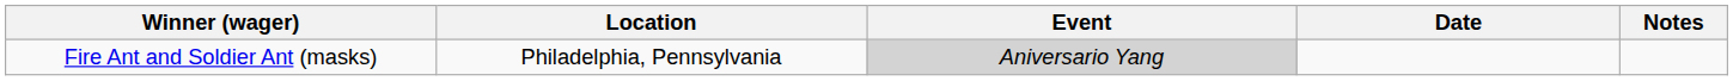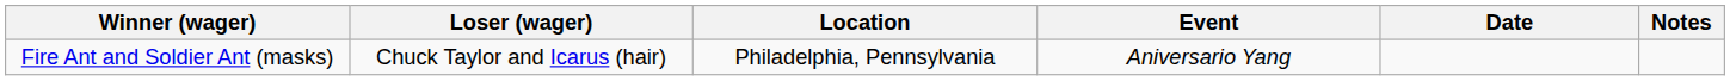+ column: Loser (wager) | Chuck Taylor and Icarus (hair)
Fire Ant and Soldier Ant (masks) | Event: lightgrey background -> no background
